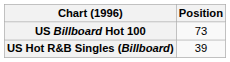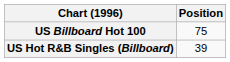US Billboard Hot 100 | Position: 73 -> 75
